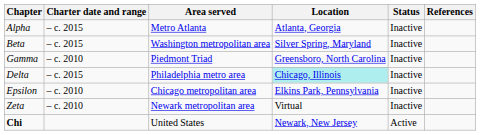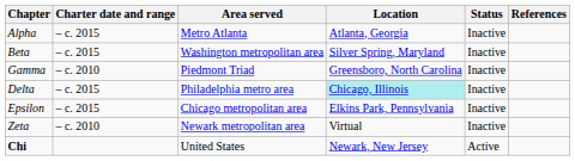Epsilon | Charter date and range: – c. 2010 -> – c. 2015
